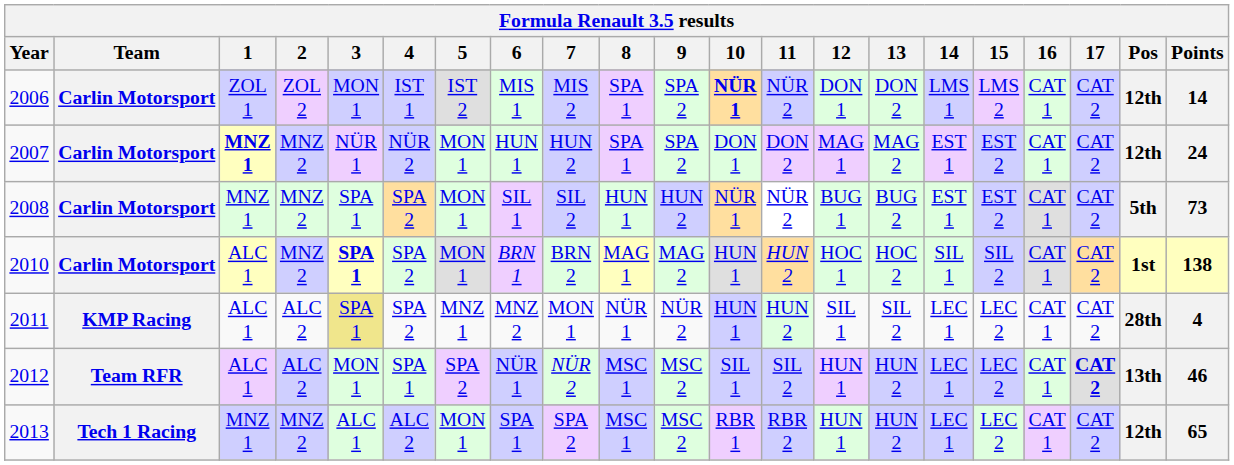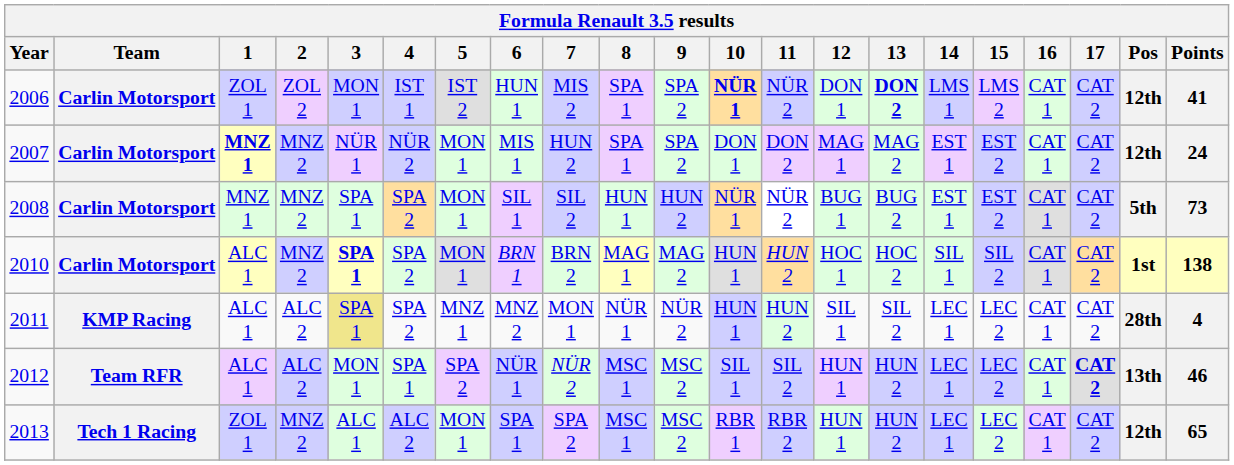2006 | 6: MIS 1 -> HUN 1
2006 | 13: normal -> bold
2006 | Points: 14 -> 41
2007 | 6: HUN 1 -> MIS 1
2013 | 1: MNZ 1 -> ZOL 1
